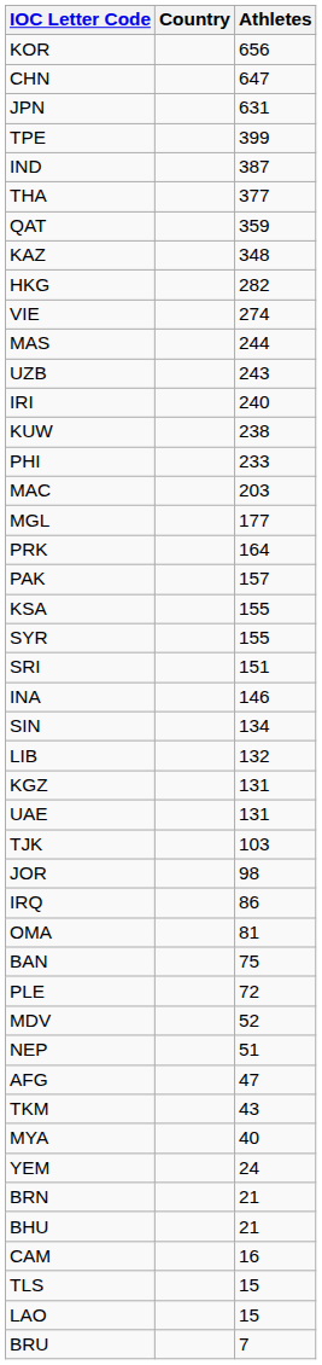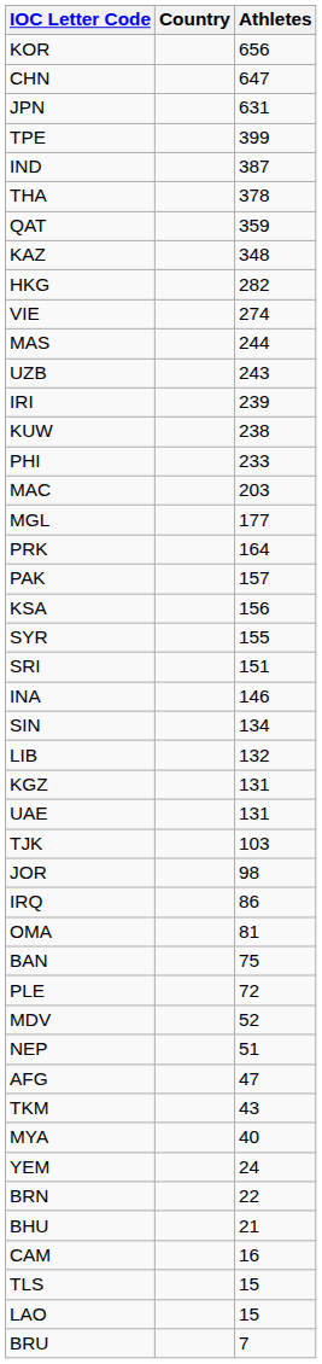THA | Athletes: 377 -> 378
IRI | Athletes: 240 -> 239
KSA | Athletes: 155 -> 156
BRN | Athletes: 21 -> 22
